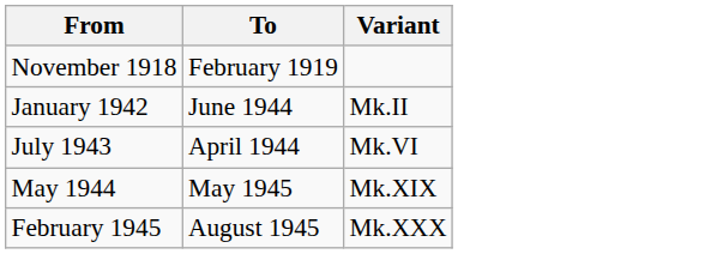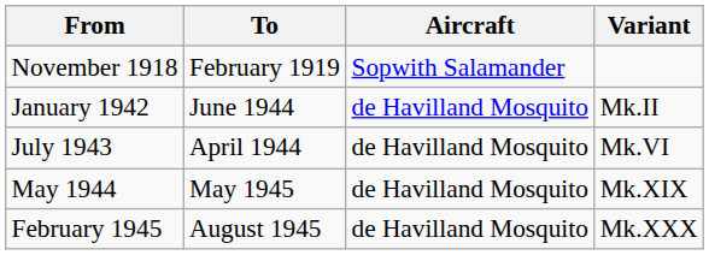+ column: Aircraft | Sopwith Salamander | de Havilland Mosquito | de Havilland Mosquito | de Havilland Mosquito | de Havilland Mosquito
